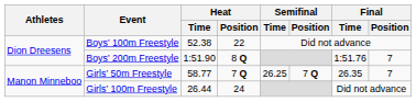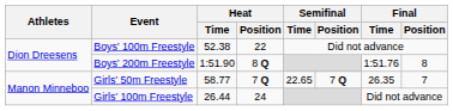Boys’ 200m Freestyle | Final / Position: 7 -> 8
Girls’ 50m Freestyle | Semifinal / Time: 26.25 -> 22.65
